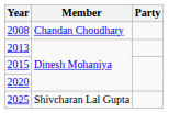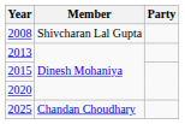2008 | Member: Chandan Choudhary -> Shivcharan Lal Gupta
2025 | Member: Shivcharan Lal Gupta -> Chandan Choudhary
